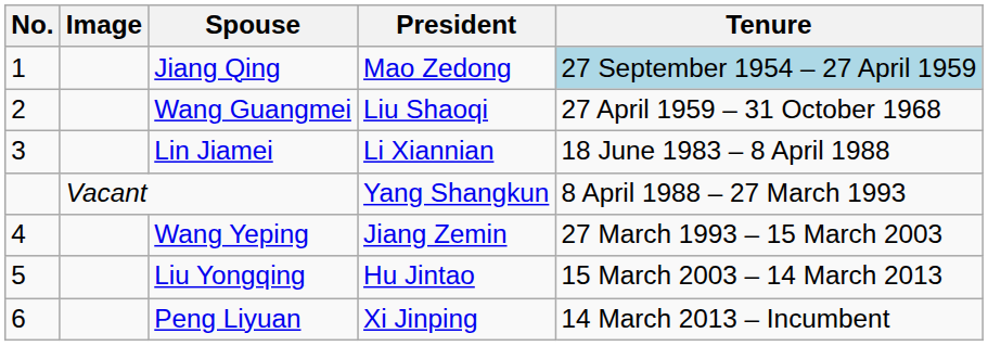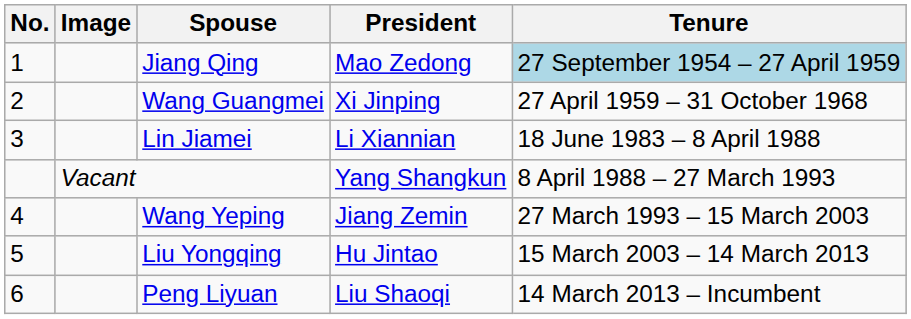Wang Guangmei | President: Liu Shaoqi -> Xi Jinping
Peng Liyuan | President: Xi Jinping -> Liu Shaoqi
